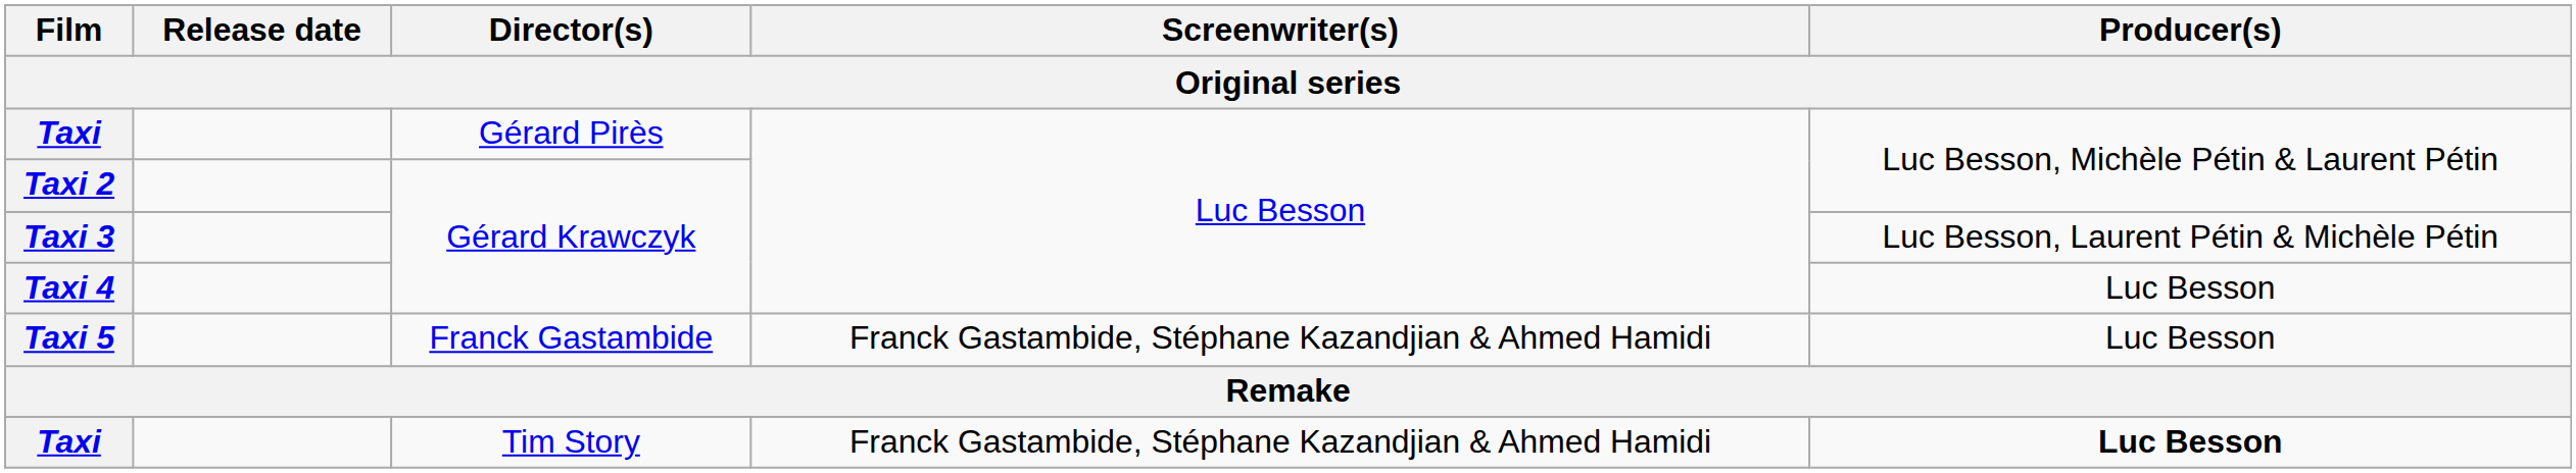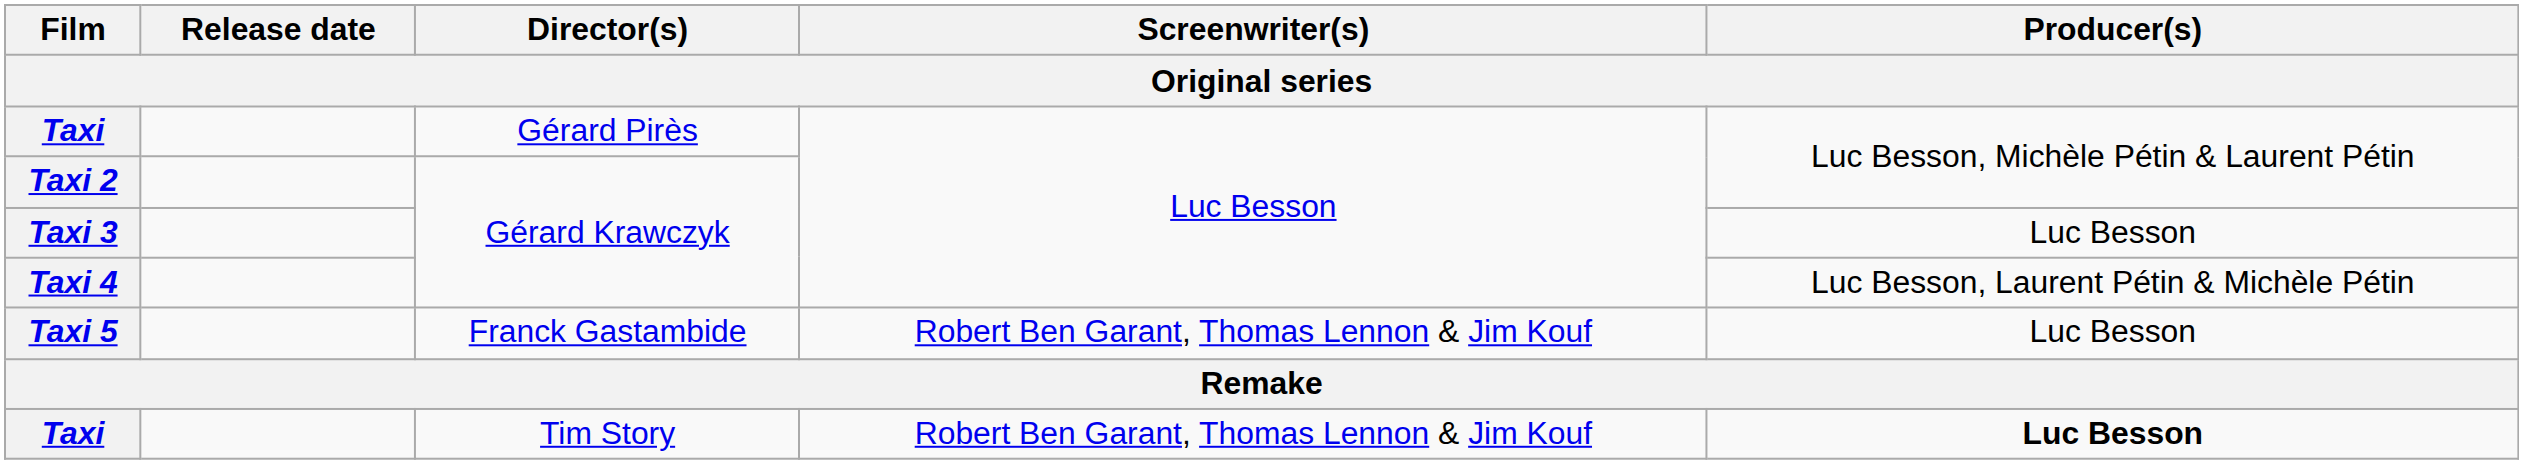Taxi 3 | Producer(s): Luc Besson, Laurent Pétin & Michèle Pétin -> Luc Besson
Taxi 4 | Producer(s): Luc Besson -> Luc Besson, Laurent Pétin & Michèle Pétin
Taxi 5 | Screenwriter(s): Franck Gastambide, Stéphane Kazandjian & Ahmed Hamidi -> Robert Ben Garant, Thomas Lennon & Jim Kouf
Taxi / Tim Story | Screenwriter(s): Franck Gastambide, Stéphane Kazandjian & Ahmed Hamidi -> Robert Ben Garant, Thomas Lennon & Jim Kouf
